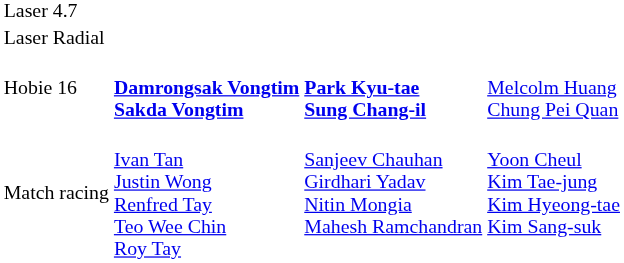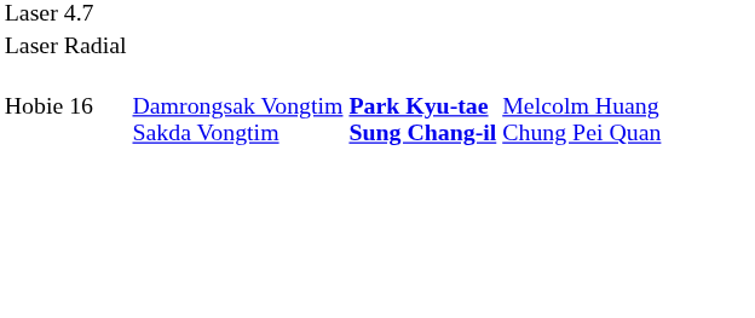Hobie 16 | column 2: bold -> normal
- row: Match racing | Ivan Tan Justin Wong Renfred Tay Teo Wee Chin Roy Tay | Sanjeev Chauhan Girdhari Yadav Nitin Mongia Mahesh Ramchandran | Yoon Cheul Kim Tae-jung Kim Hyeong-tae Kim Sang-suk
